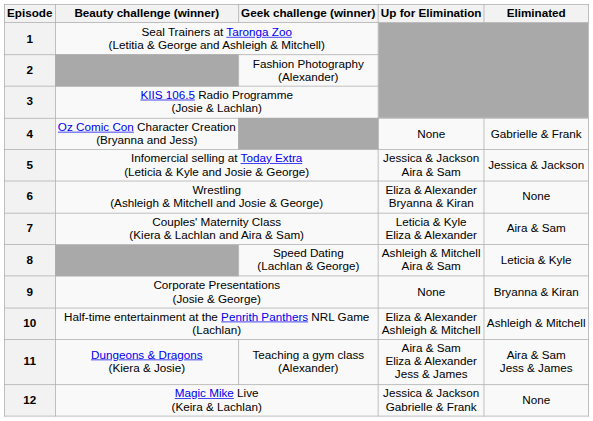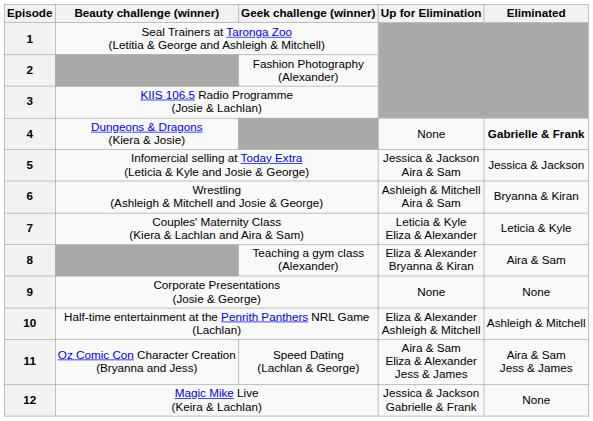4 | Beauty challenge (winner): Oz Comic Con Character Creation (Bryanna and Jess) -> Dungeons & Dragons (Kiera & Josie)
4 | Eliminated: normal -> bold
6 | Up for Elimination: Eliza & Alexander Bryanna & Kiran -> Ashleigh & Mitchell Aira & Sam
6 | Eliminated: None -> Bryanna & Kiran
7 | Eliminated: Aira & Sam -> Leticia & Kyle
8 | Geek challenge (winner): Speed Dating (Lachlan & George) -> Teaching a gym class (Alexander)
8 | Up for Elimination: Ashleigh & Mitchell Aira & Sam -> Eliza & Alexander Bryanna & Kiran
8 | Eliminated: Leticia & Kyle -> Aira & Sam
9 | Eliminated: Bryanna & Kiran -> None
11 | Beauty challenge (winner): Dungeons & Dragons (Kiera & Josie) -> Oz Comic Con Character Creation (Bryanna and Jess)
11 | Geek challenge (winner): Teaching a gym class (Alexander) -> Speed Dating (Lachlan & George)
